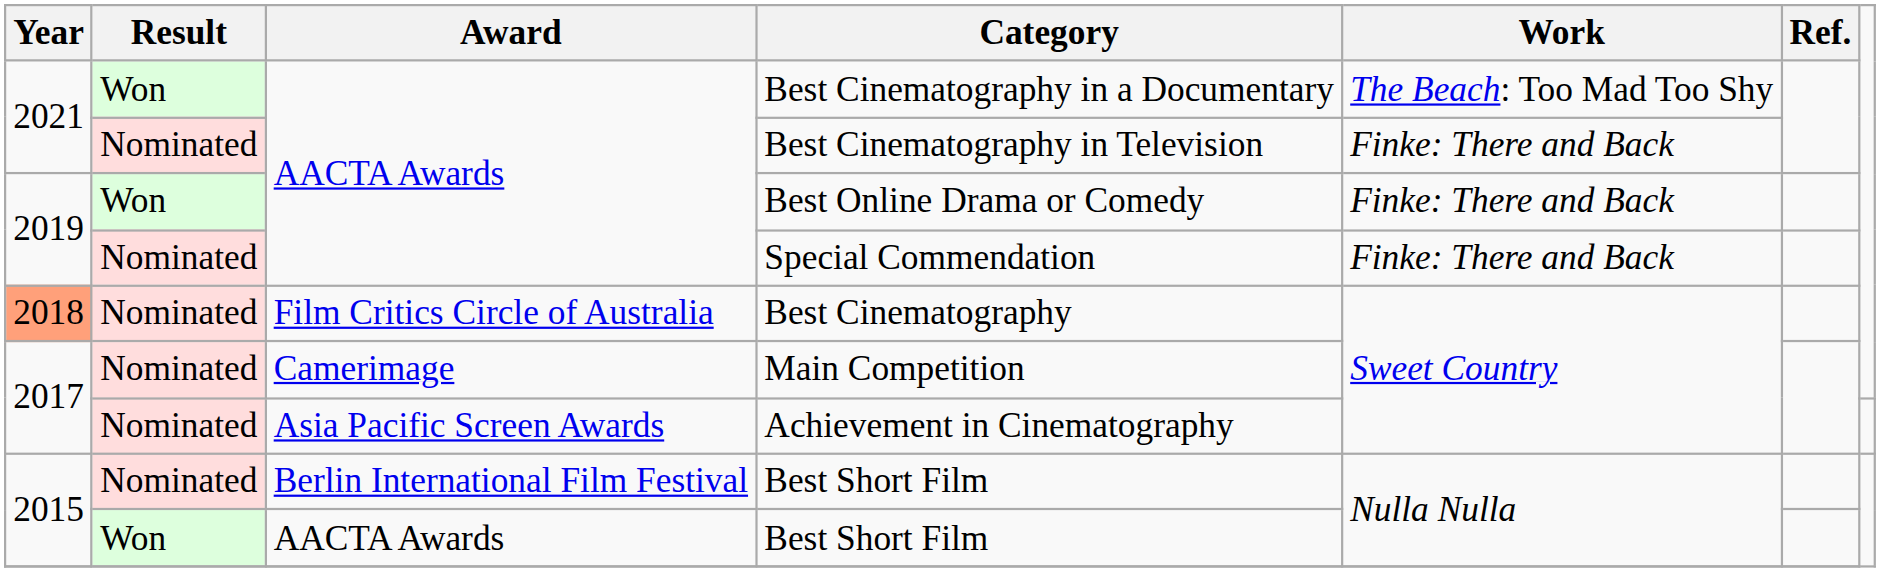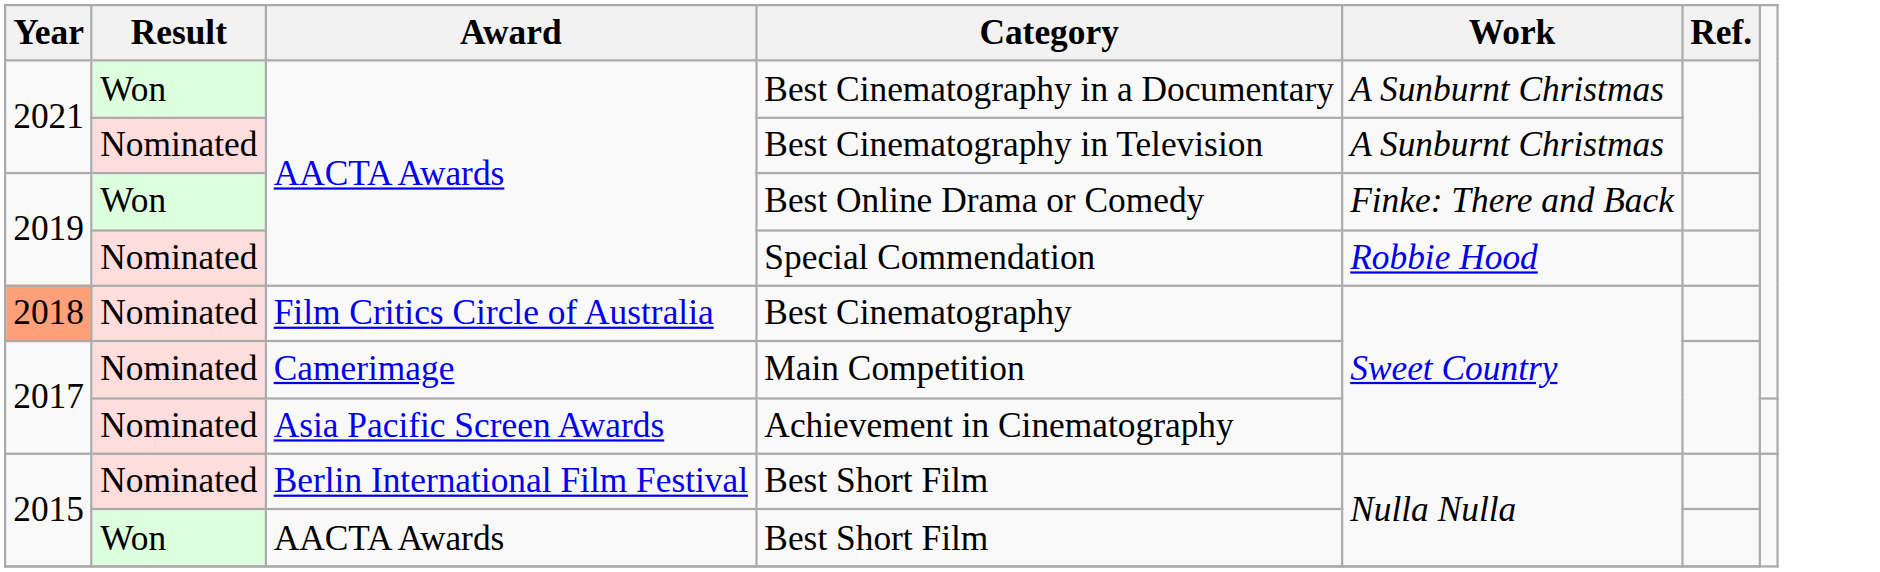Best Cinematography in a Documentary | Work: The Beach: Too Mad Too Shy -> A Sunburnt Christmas
Best Cinematography in Television | Work: Finke: There and Back -> A Sunburnt Christmas
Special Commendation | Work: Finke: There and Back -> Robbie Hood
